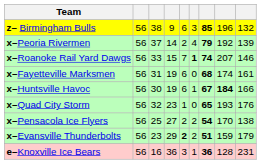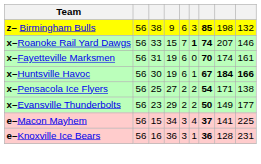z– Birmingham Bulls | column 8: 196 -> 198
- row: x–Peoria Rivermen | 56 | 37 | 14 | 2 | 4 | 79 | 192 | 139
x–Fayetteville Marksmen | column 7: 68 -> 70
x–Huntsville Havoc | column 9: normal -> bold
- row: x–Quad City Storm | 56 | 32 | 23 | 1 | 0 | 65 | 193 | 176
x–Pensacola Ice Flyers | column 8: 170 -> 171
x–Evansville Thunderbolts | column 5: bold -> normal
x–Evansville Thunderbolts | column 7: 51 -> 50
x–Evansville Thunderbolts | column 8: 159 -> 149
x–Evansville Thunderbolts | column 9: 179 -> 177
+ row: e–Macon Mayhem | 56 | 15 | 34 | 3 | 4 | 37 | 141 | 225
